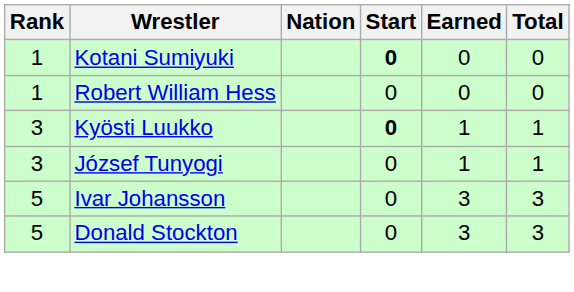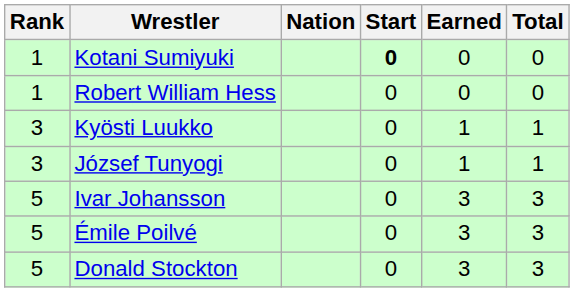Kyösti Luukko | Start: bold -> normal
+ row: 5 | Émile Poilvé | 0 | 3 | 3
